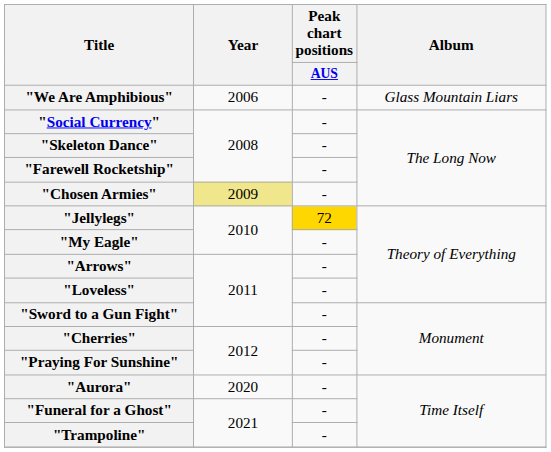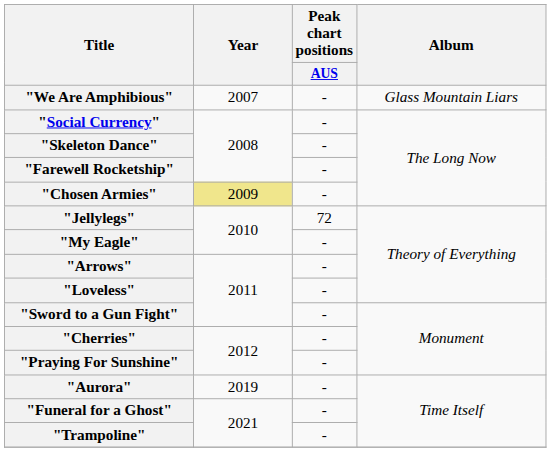"We Are Amphibious" | Year: 2006 -> 2007
"Jellylegs" | Peak chart positions / AUS: gold background -> no background
"Aurora" | Year: 2020 -> 2019
